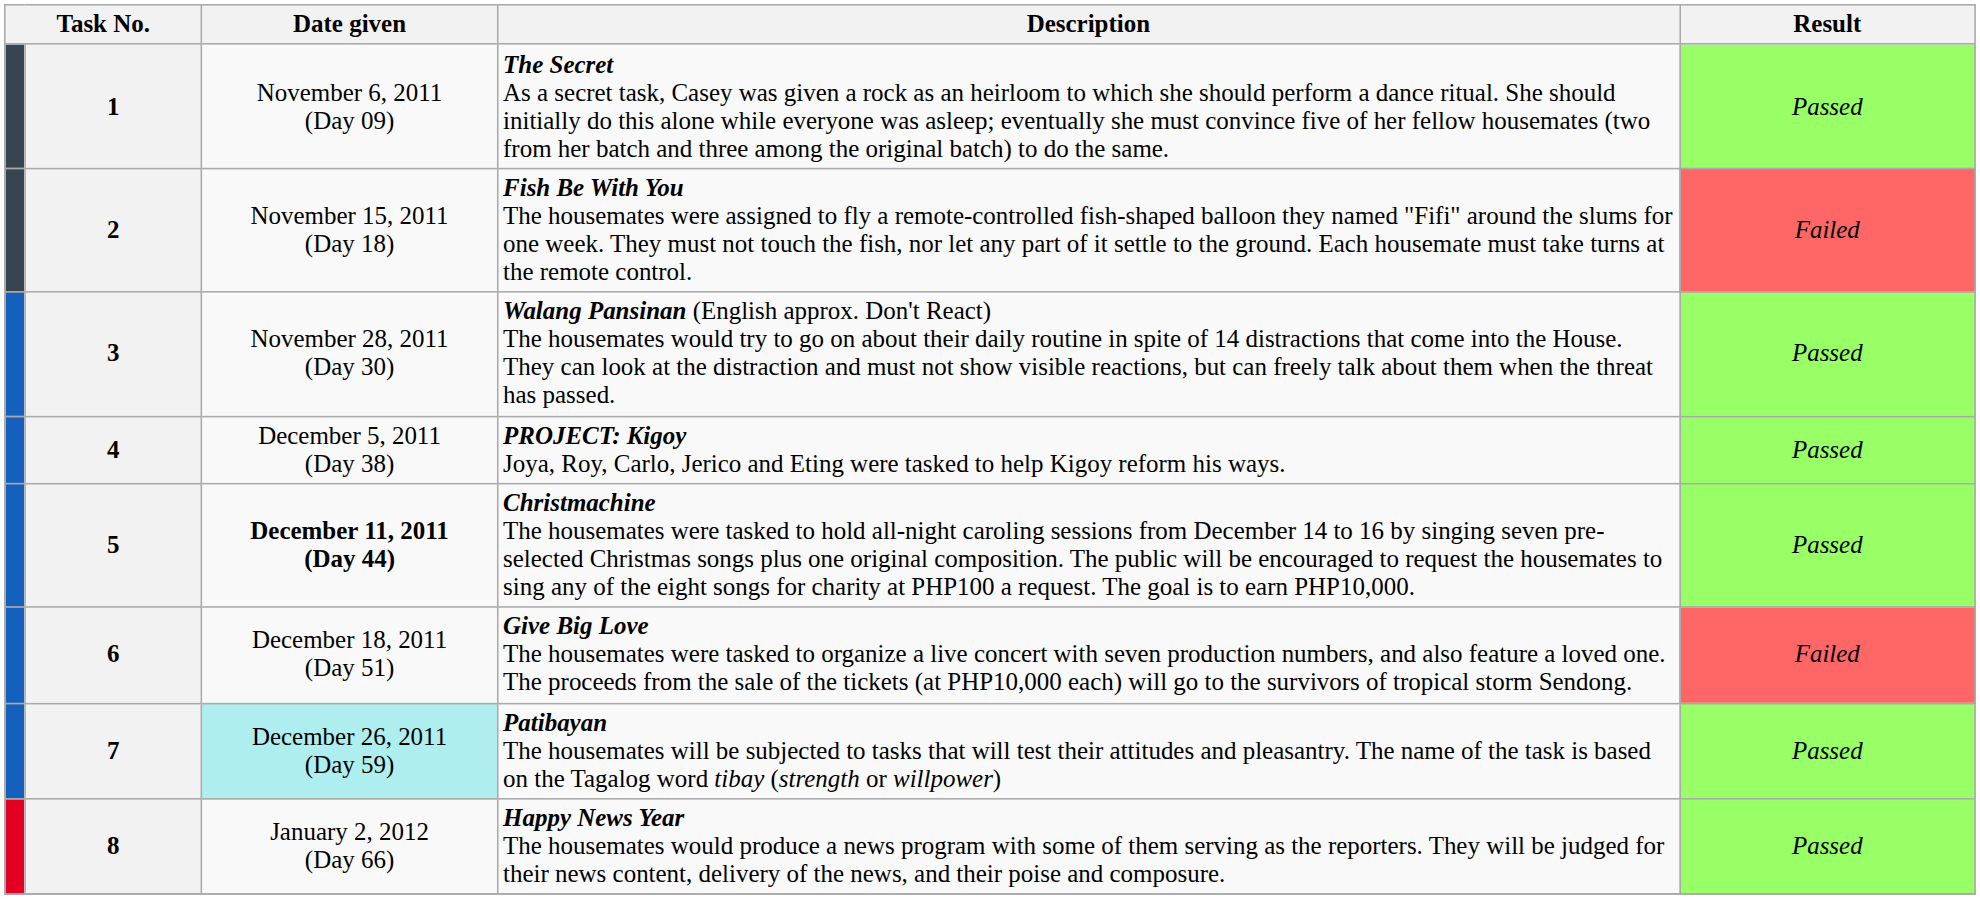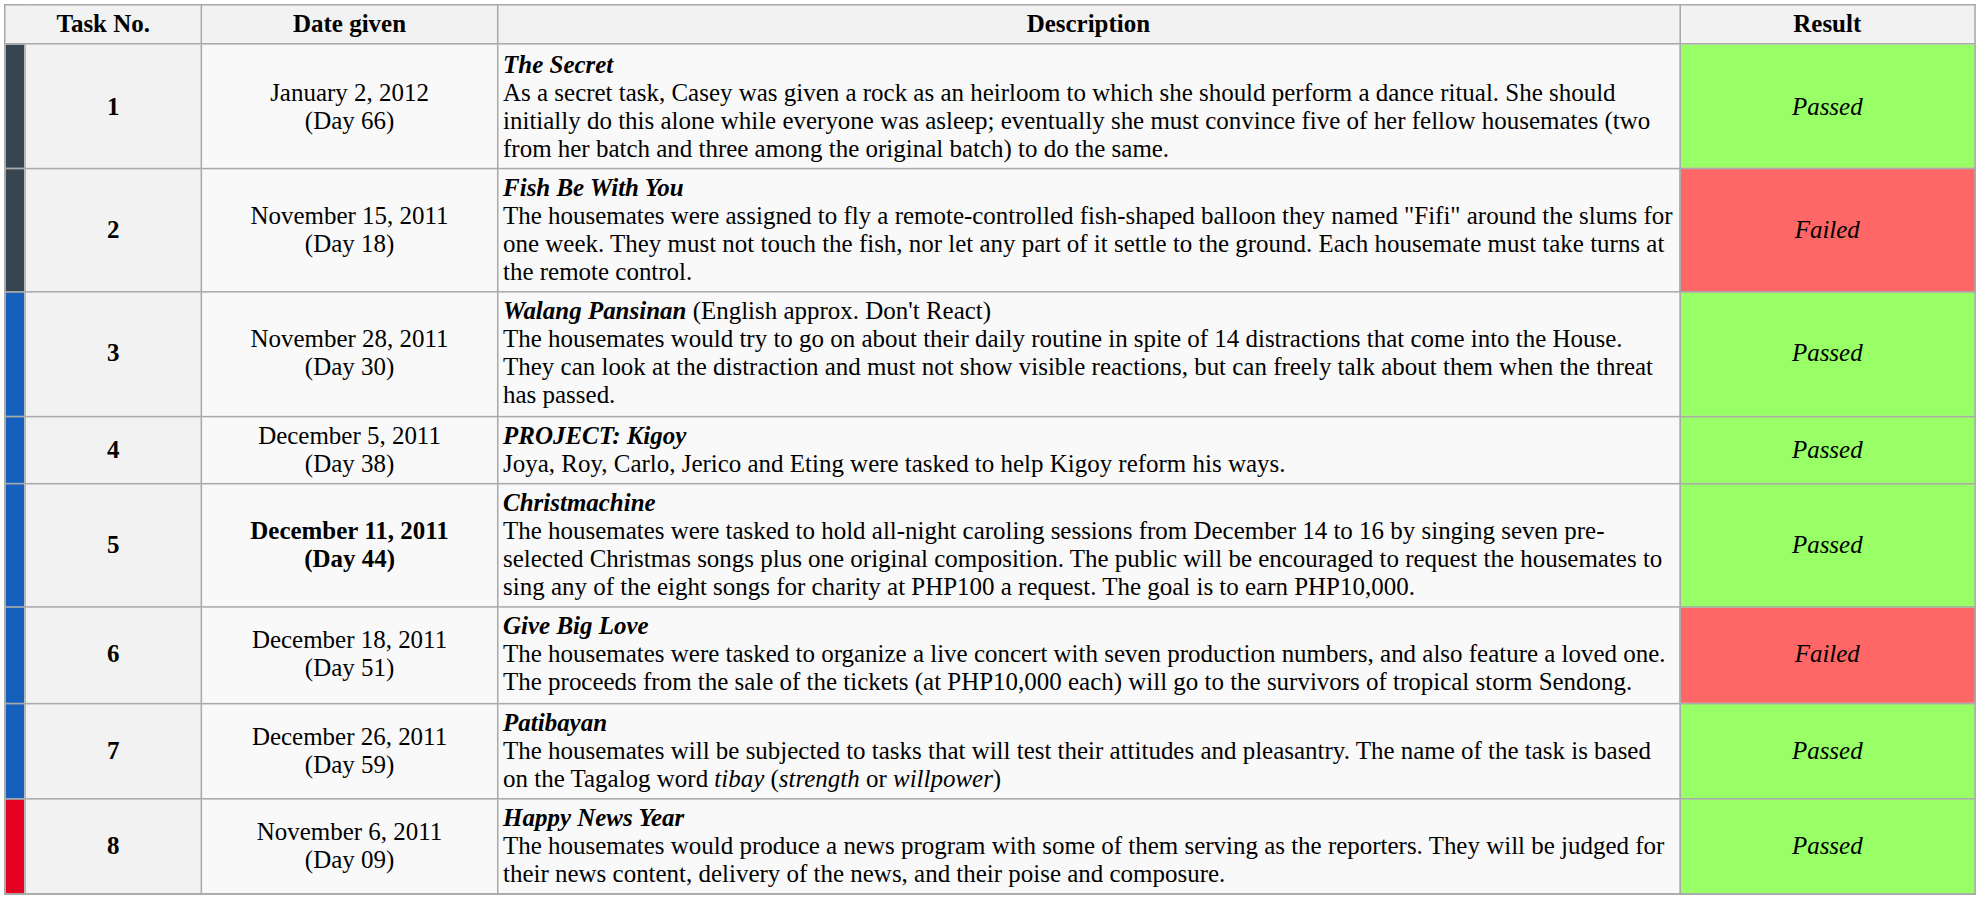1 | Date given: November 6, 2011 (Day 09) -> January 2, 2012 (Day 66)
7 | Date given: paleturquoise background -> no background
8 | Date given: January 2, 2012 (Day 66) -> November 6, 2011 (Day 09)
